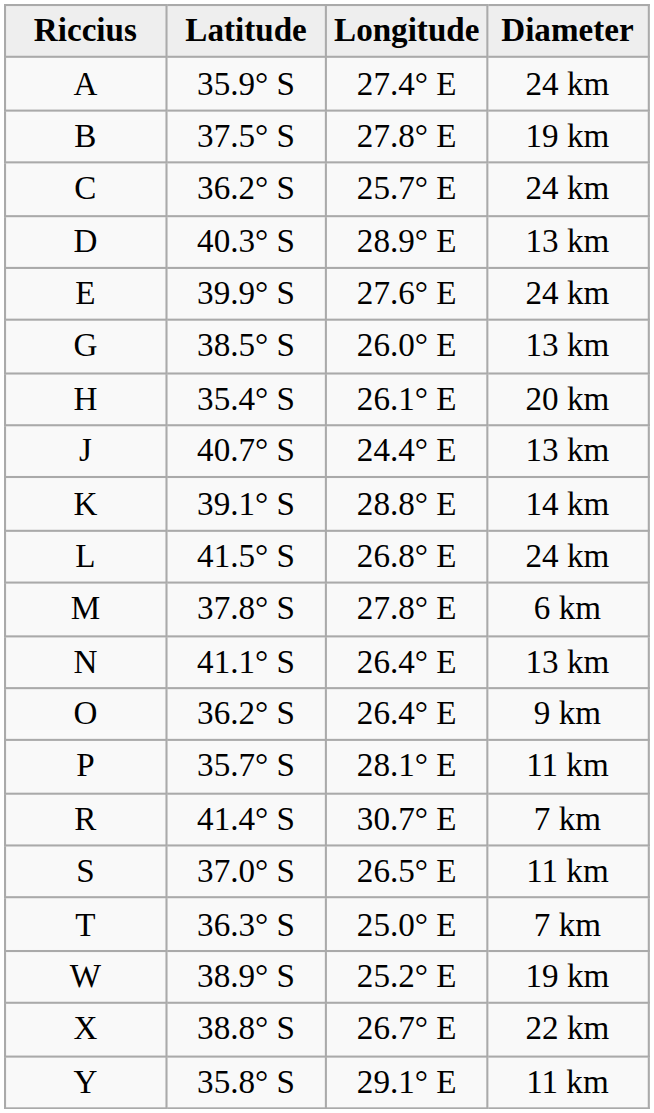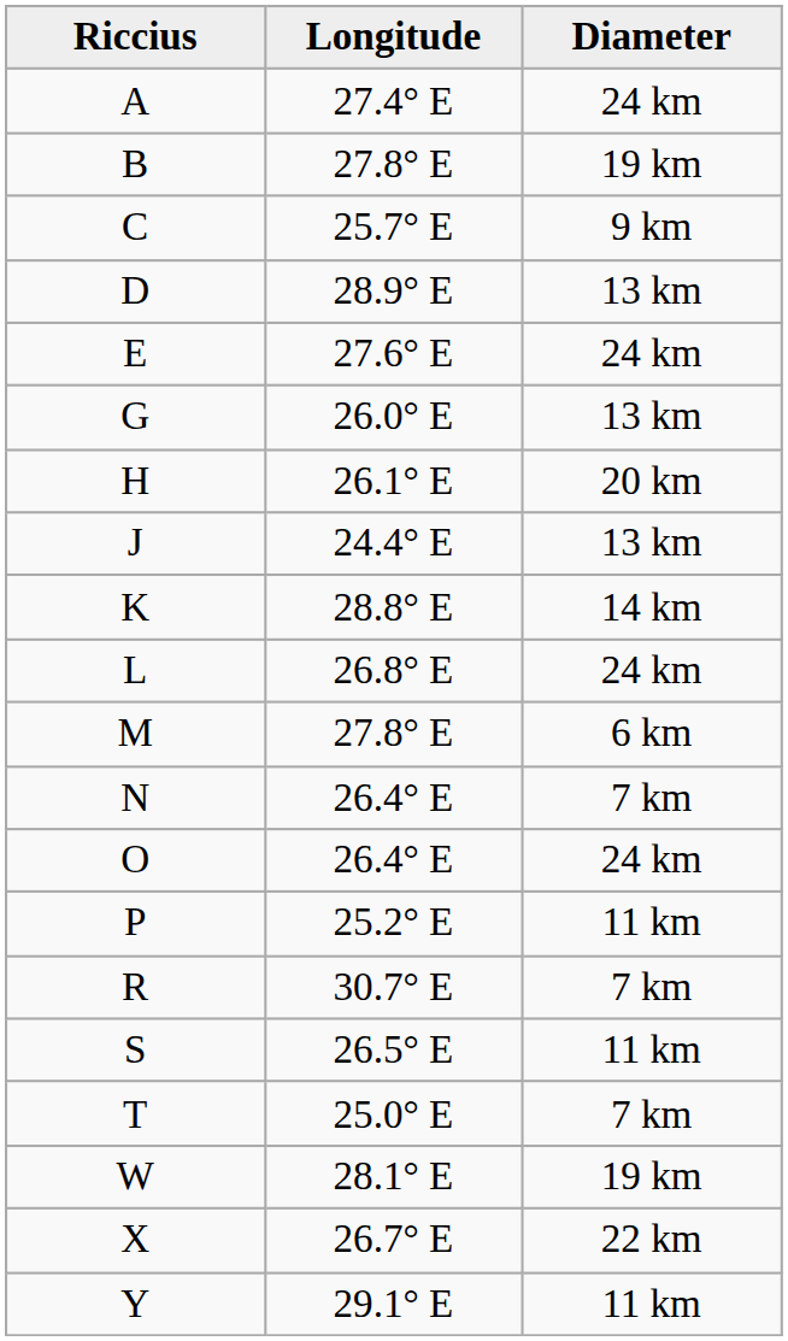- column: Latitude | 35.9° S | 37.5° S | 36.2° S | 40.3° S | 39.9° S | 38.5° S | 35.4° S | 40.7° S | 39.1° S | 41.5° S | 37.8° S | 41.1° S | 36.2° S | 35.7° S | 41.4° S | 37.0° S | 36.3° S | 38.9° S | 38.8° S | 35.8° S
C | Diameter: 24 km -> 9 km
N | Diameter: 13 km -> 7 km
O | Diameter: 9 km -> 24 km
P | Longitude: 28.1° E -> 25.2° E
W | Longitude: 25.2° E -> 28.1° E
